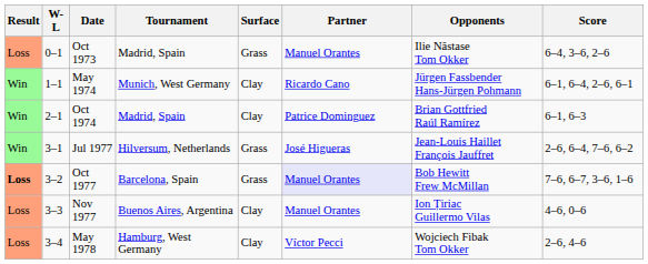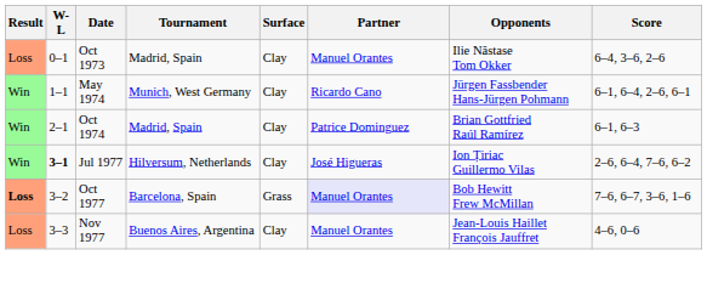Oct 1973 | Surface: Grass -> Clay
Jul 1977 | W-L: normal -> bold
Jul 1977 | Surface: Grass -> Clay
Jul 1977 | Opponents: Jean-Louis Haillet François Jauffret -> Ion Țiriac Guillermo Vilas
Nov 1977 | Opponents: Ion Țiriac Guillermo Vilas -> Jean-Louis Haillet François Jauffret
- row: Loss | 3–4 | May 1978 | Hamburg, West Germany | Clay | Víctor Pecci | Wojciech Fibak Tom Okker | 2–6, 4–6
